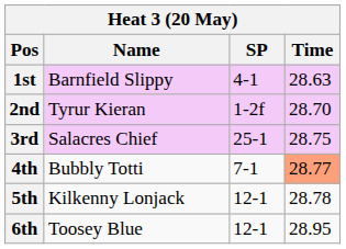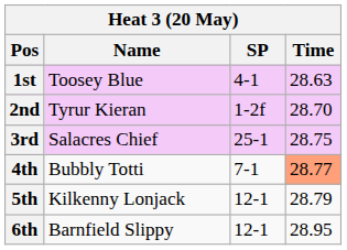1st | Name: Barnfield Slippy -> Toosey Blue
5th | Time: 28.78 -> 28.79
6th | Name: Toosey Blue -> Barnfield Slippy
